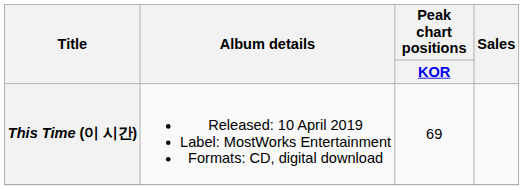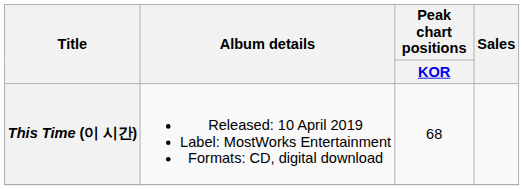This Time (이 시간) | Peak chart positions / KOR: 69 -> 68
